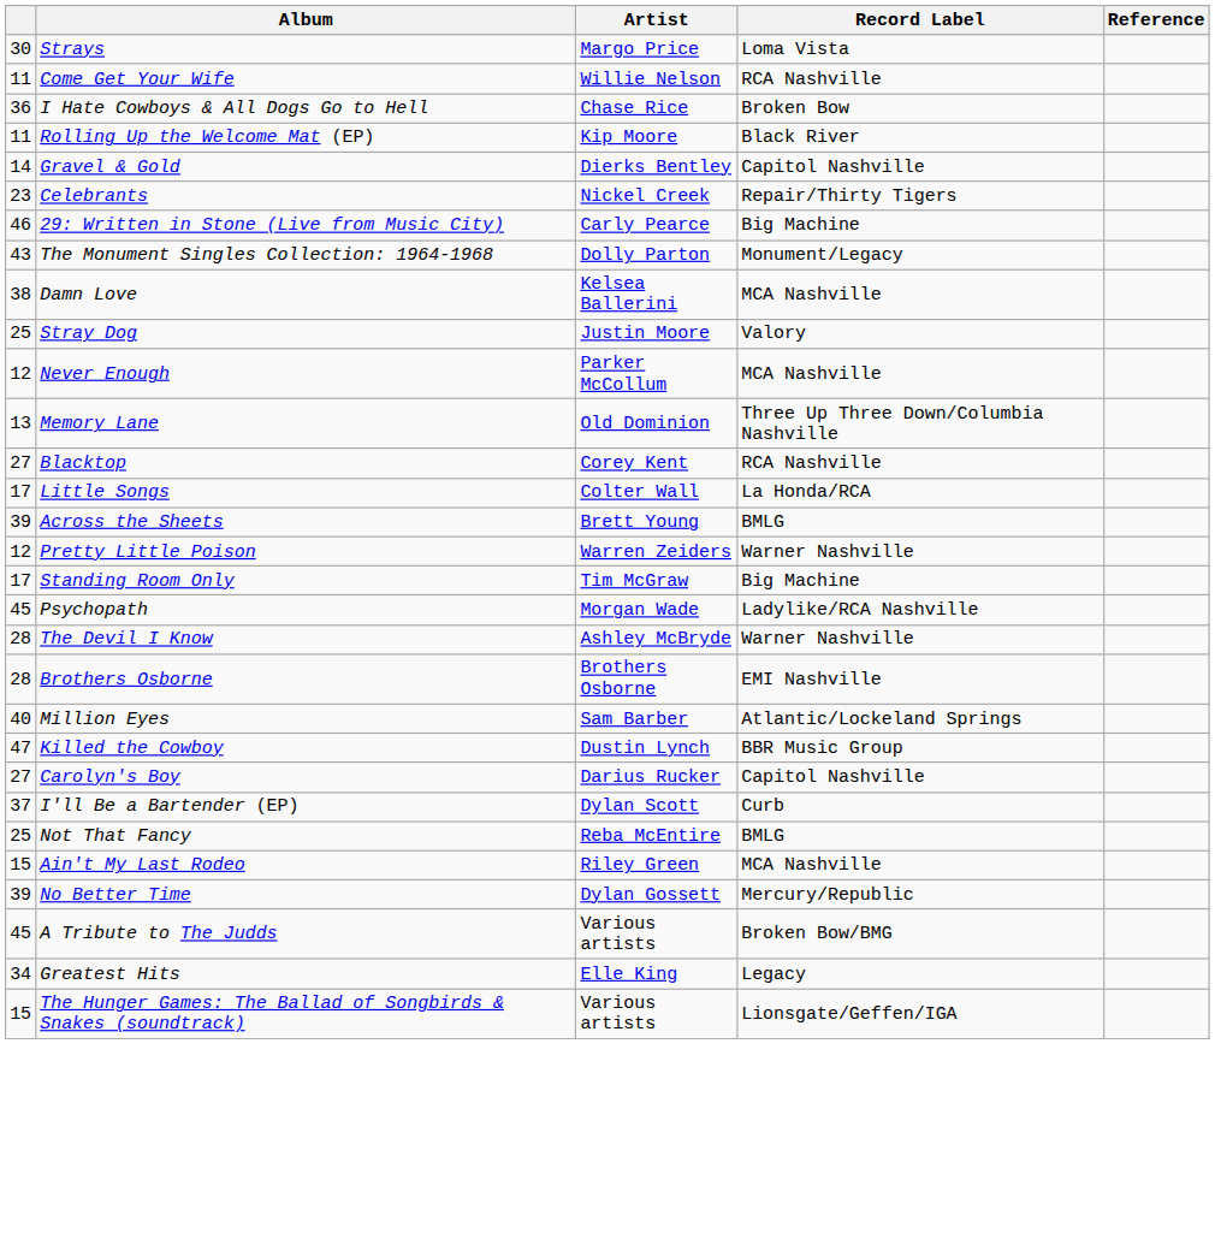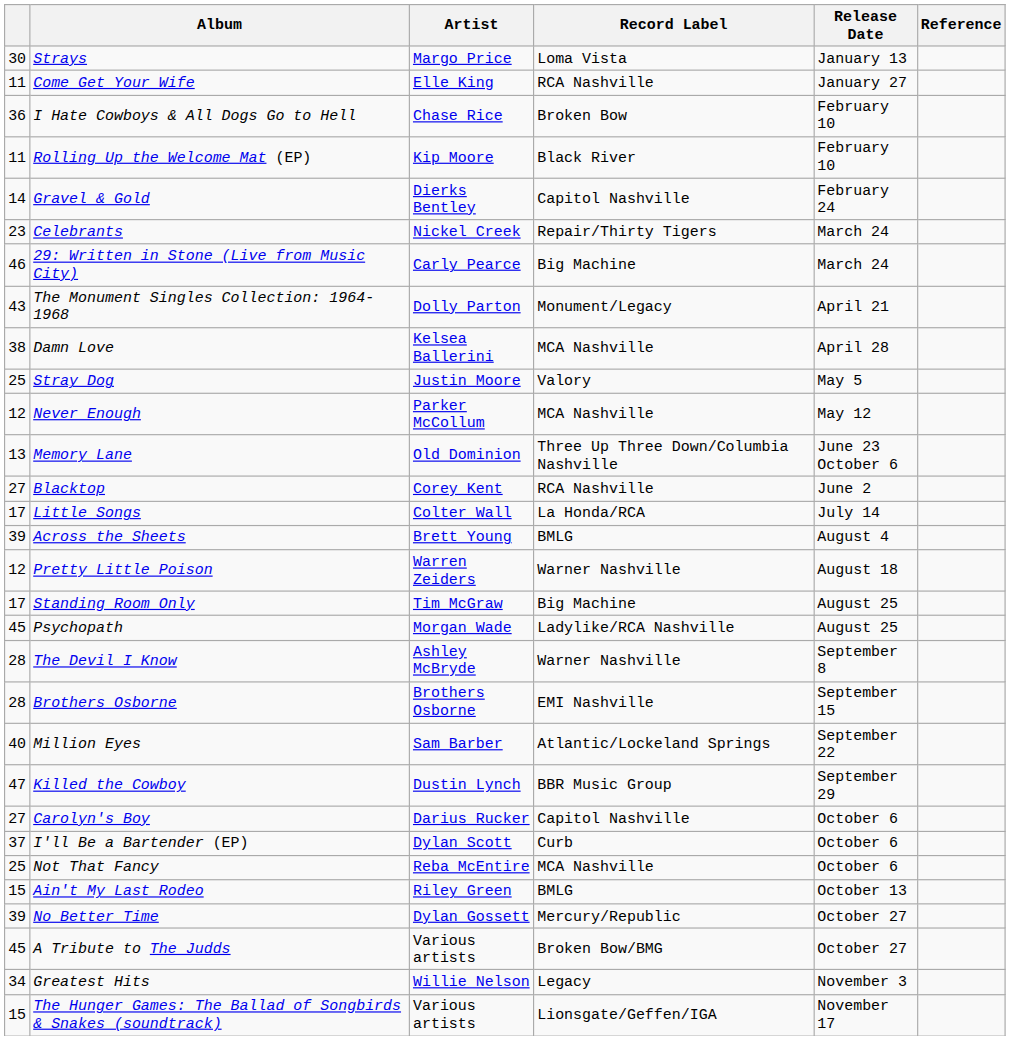+ column: Release Date | January 13 | January 27 | February 10 | February 10 | February 24 | March 24 | March 24 | April 21 | April 28 | May 5 | May 12 | June 23 October 6 | June 2 | July 14 | August 4 | August 18 | August 25 | August 25 | September 8 | September 15 | September 22 | September 29 | October 6 | October 6 | October 6 | October 13 | October 27 | October 27 | November 3 | November 17
Come Get Your Wife | Artist: Willie Nelson -> Elle King
Not That Fancy | Record Label: BMLG -> MCA Nashville
Ain't My Last Rodeo | Record Label: MCA Nashville -> BMLG
Greatest Hits | Artist: Elle King -> Willie Nelson
